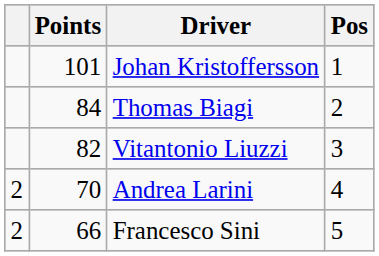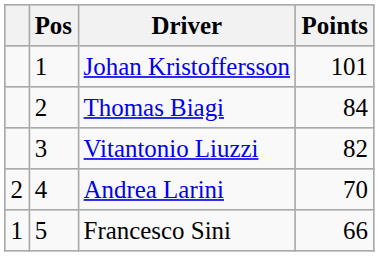columns swapped: Pos <-> Points
Francesco Sini | column 1: 2 -> 1
